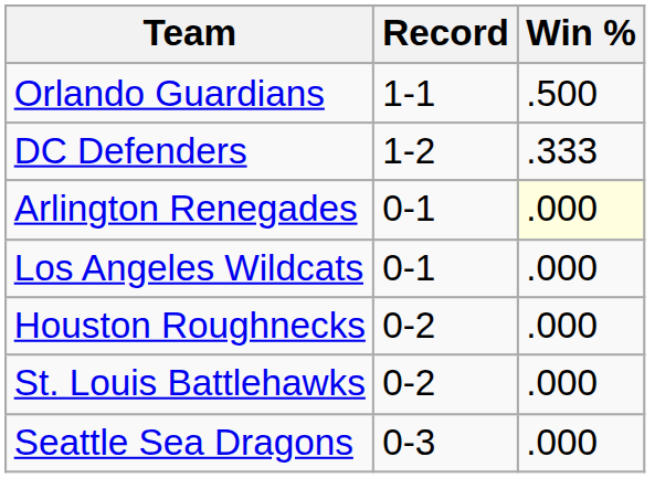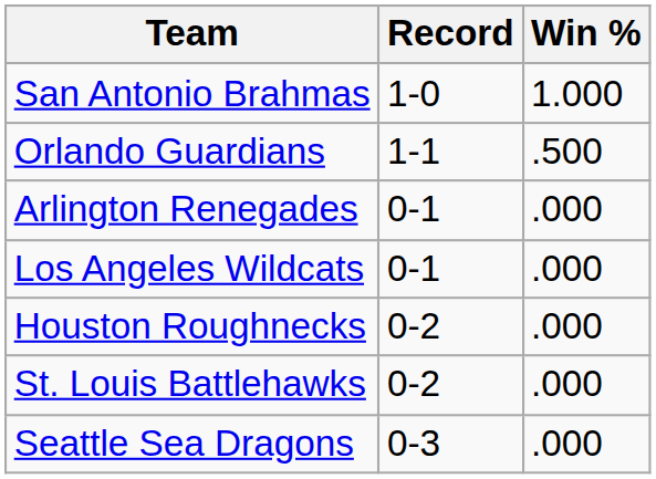+ row: San Antonio Brahmas | 1-0 | 1.000
- row: DC Defenders | 1-2 | .333
Arlington Renegades | Win %: lightyellow background -> no background
